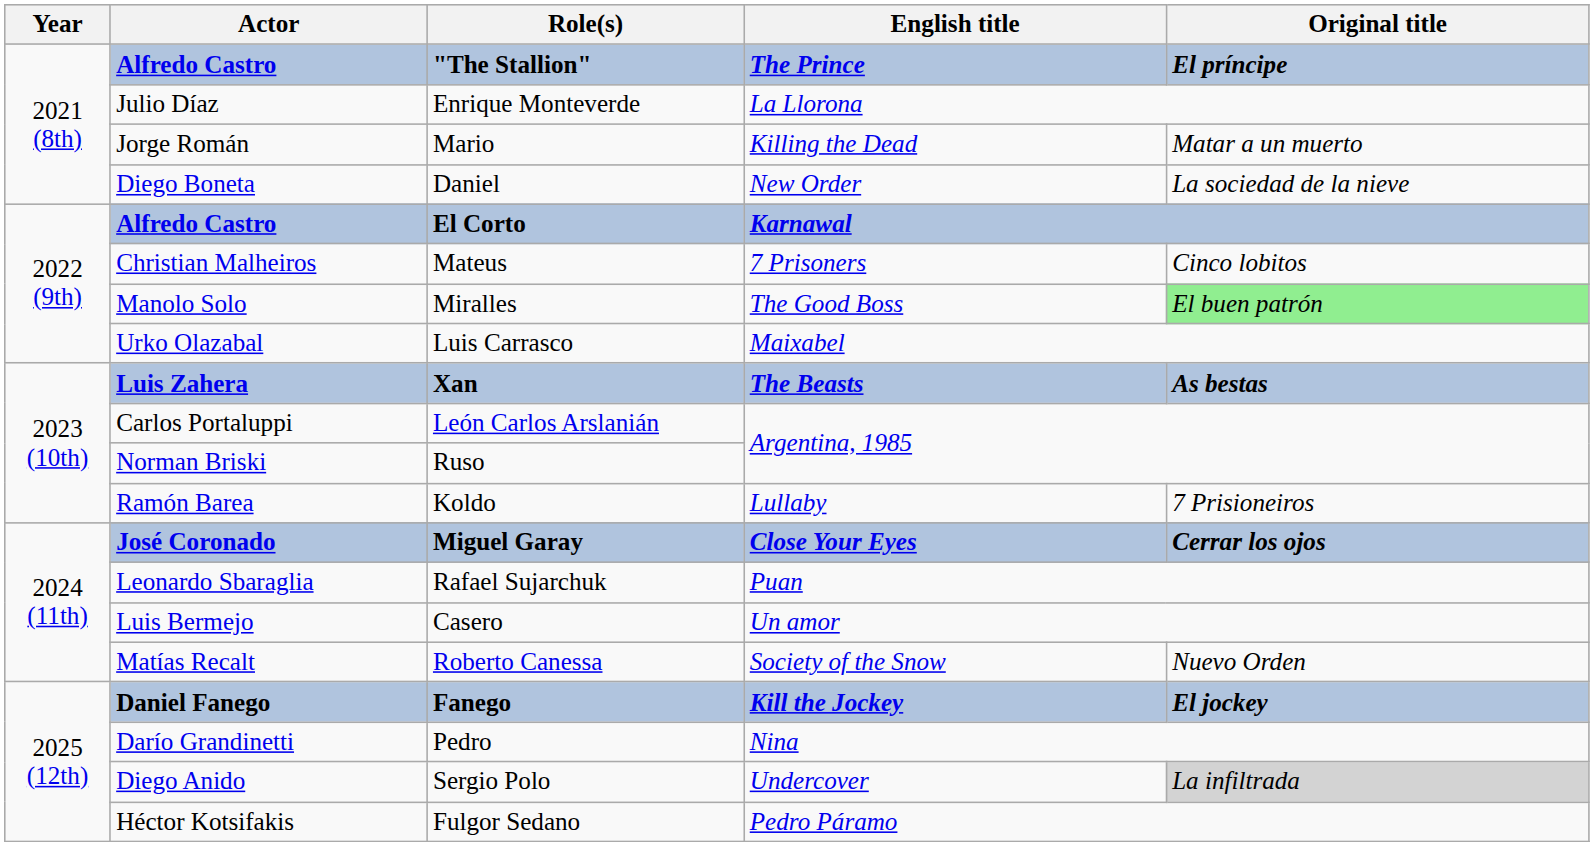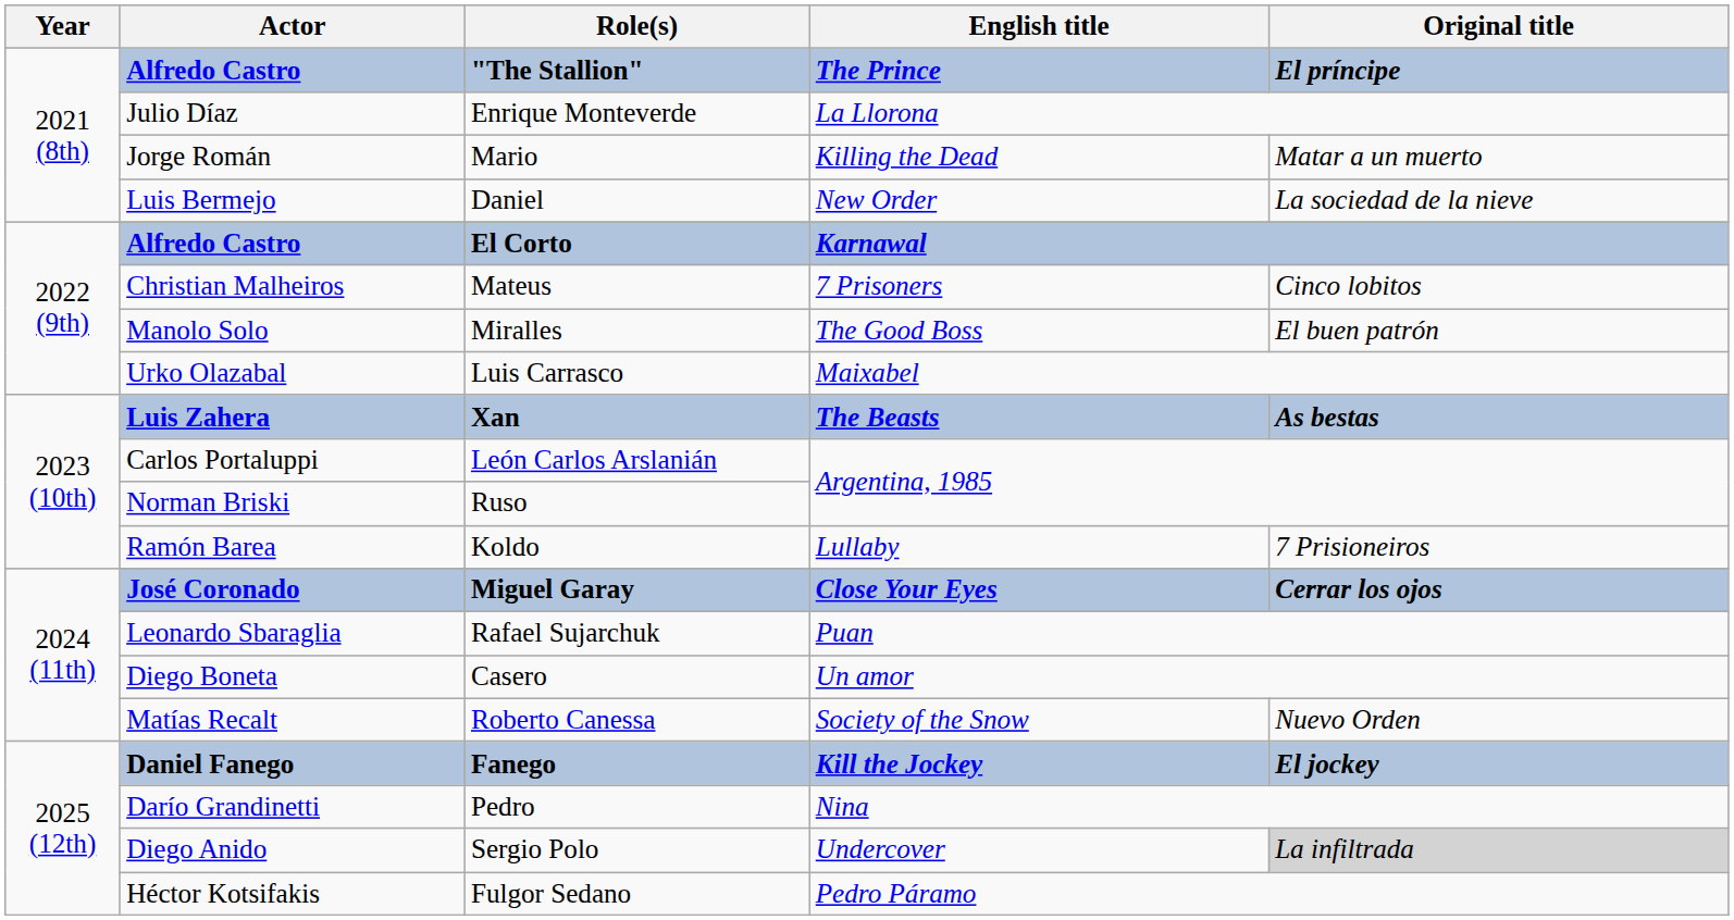Daniel | Actor: Diego Boneta -> Luis Bermejo
Miralles | Original title: lightgreen background -> no background
Casero | Actor: Luis Bermejo -> Diego Boneta
